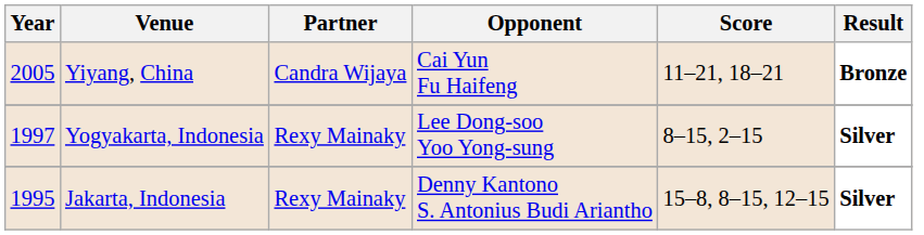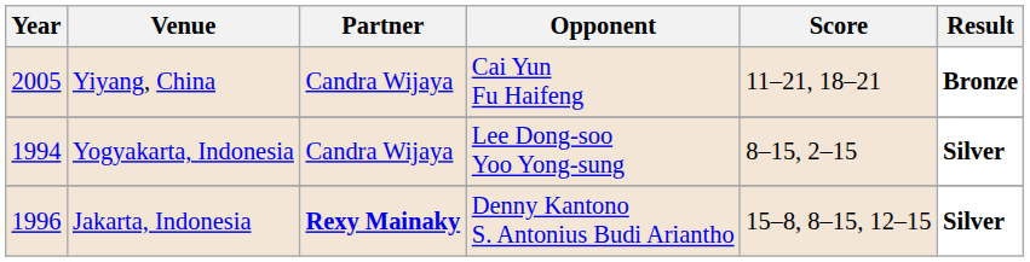Yogyakarta, Indonesia | Year: 1997 -> 1994
Yogyakarta, Indonesia | Partner: Rexy Mainaky -> Candra Wijaya
Jakarta, Indonesia | Year: 1995 -> 1996
Jakarta, Indonesia | Partner: normal -> bold
